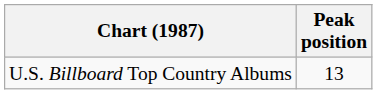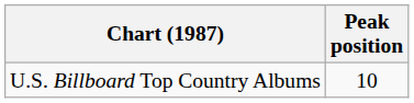U.S. Billboard Top Country Albums | Peak position: 13 -> 10
